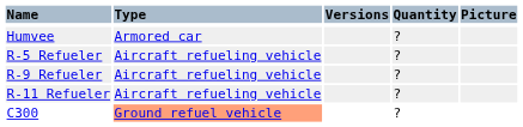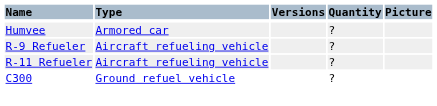- row: R-5 Refueler | Aircraft refueling vehicle | ?
C300 | Type: lightsalmon background -> no background
